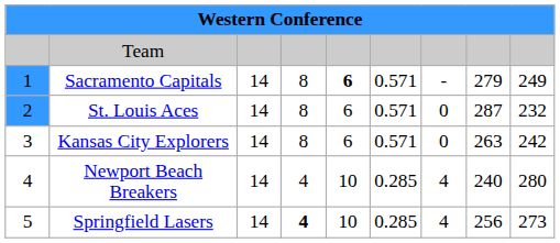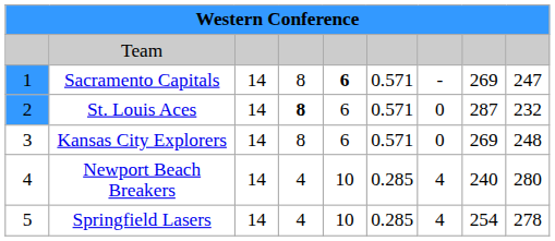Sacramento Capitals | column 8: 279 -> 269
Sacramento Capitals | column 9: 249 -> 247
St. Louis Aces | column 4: normal -> bold
Kansas City Explorers | column 8: 263 -> 269
Kansas City Explorers | column 9: 242 -> 248
Springfield Lasers | column 4: bold -> normal
Springfield Lasers | column 8: 256 -> 254
Springfield Lasers | column 9: 273 -> 278
